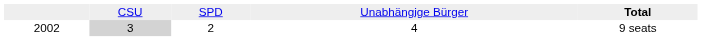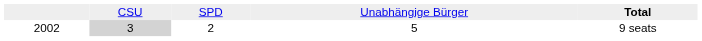2002 | column 4: 4 -> 5
